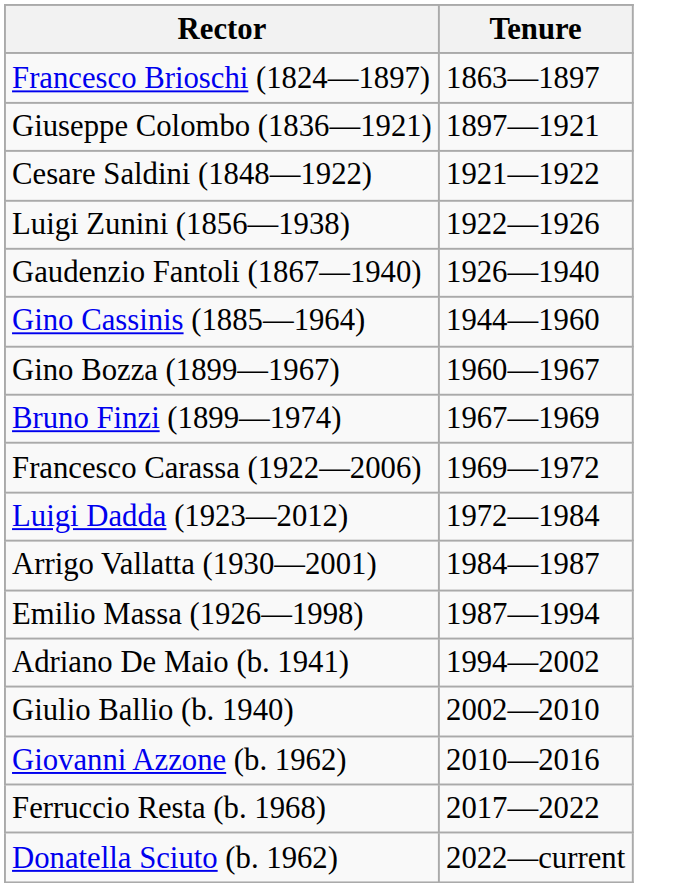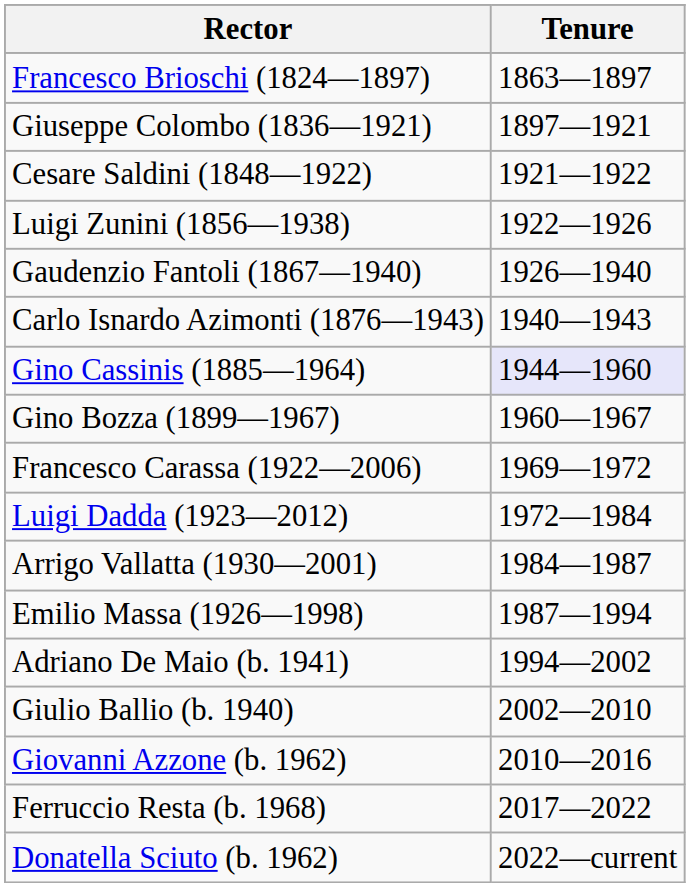+ row: Carlo Isnardo Azimonti (1876—1943) | 1940—1943
Gino Cassinis (1885—1964) | Tenure: no background -> lavender background
- row: Bruno Finzi (1899—1974) | 1967—1969
